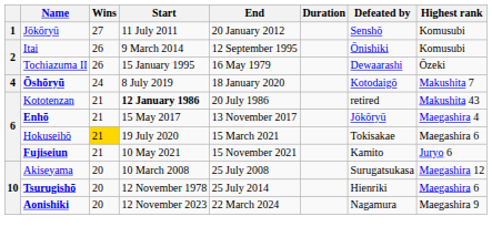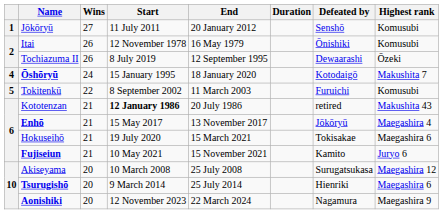Itai | Start: 9 March 2014 -> 12 November 1978
Itai | End: 12 September 1995 -> 16 May 1979
Tochiazuma II | Start: 15 January 1995 -> 8 July 2019
Tochiazuma II | End: 16 May 1979 -> 12 September 1995
Ōshōryū | Start: 8 July 2019 -> 15 January 1995
+ row: 5 | Tokitenkū | 22 | 8 September 2002 | 11 March 2003 | Furuichi | Komusubi
Hokuseihō | Wins: gold background -> no background
Tsurugishō | Start: 12 November 1978 -> 9 March 2014
